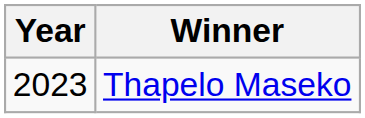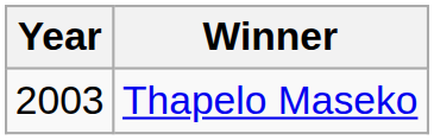Thapelo Maseko | Year: 2023 -> 2003
